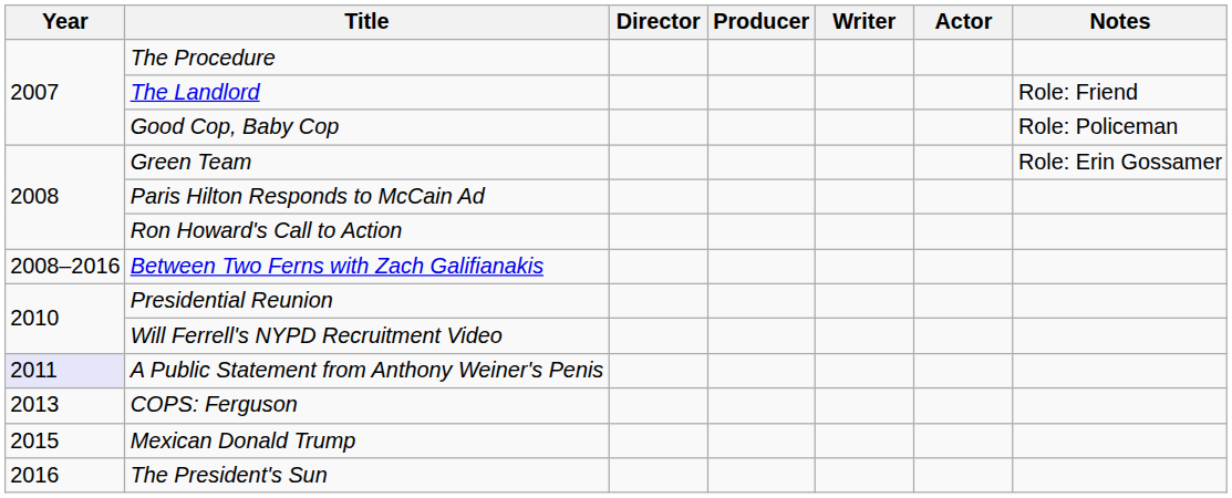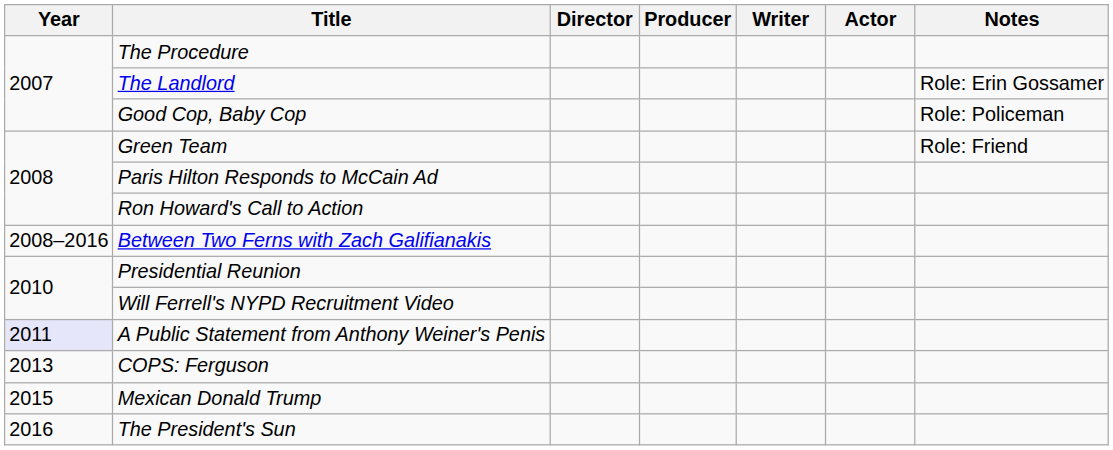The Landlord | Notes: Role: Friend -> Role: Erin Gossamer
Green Team | Notes: Role: Erin Gossamer -> Role: Friend
